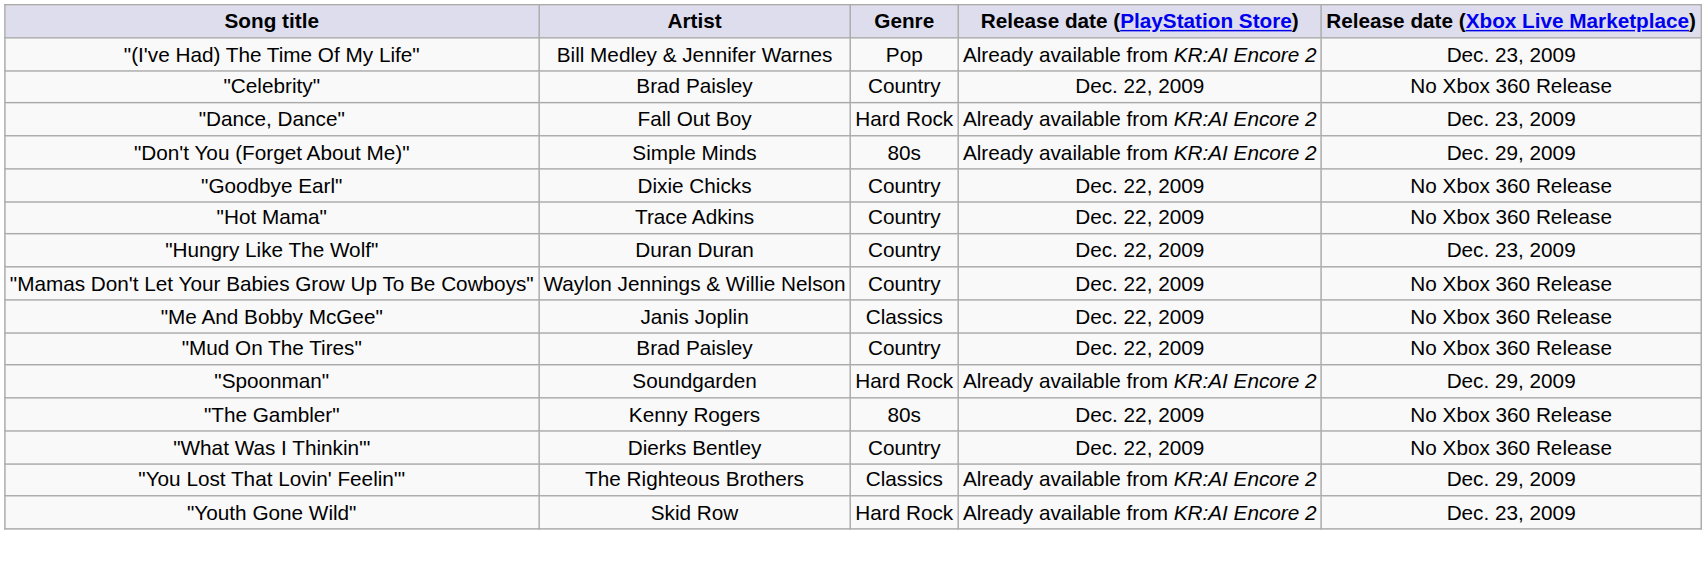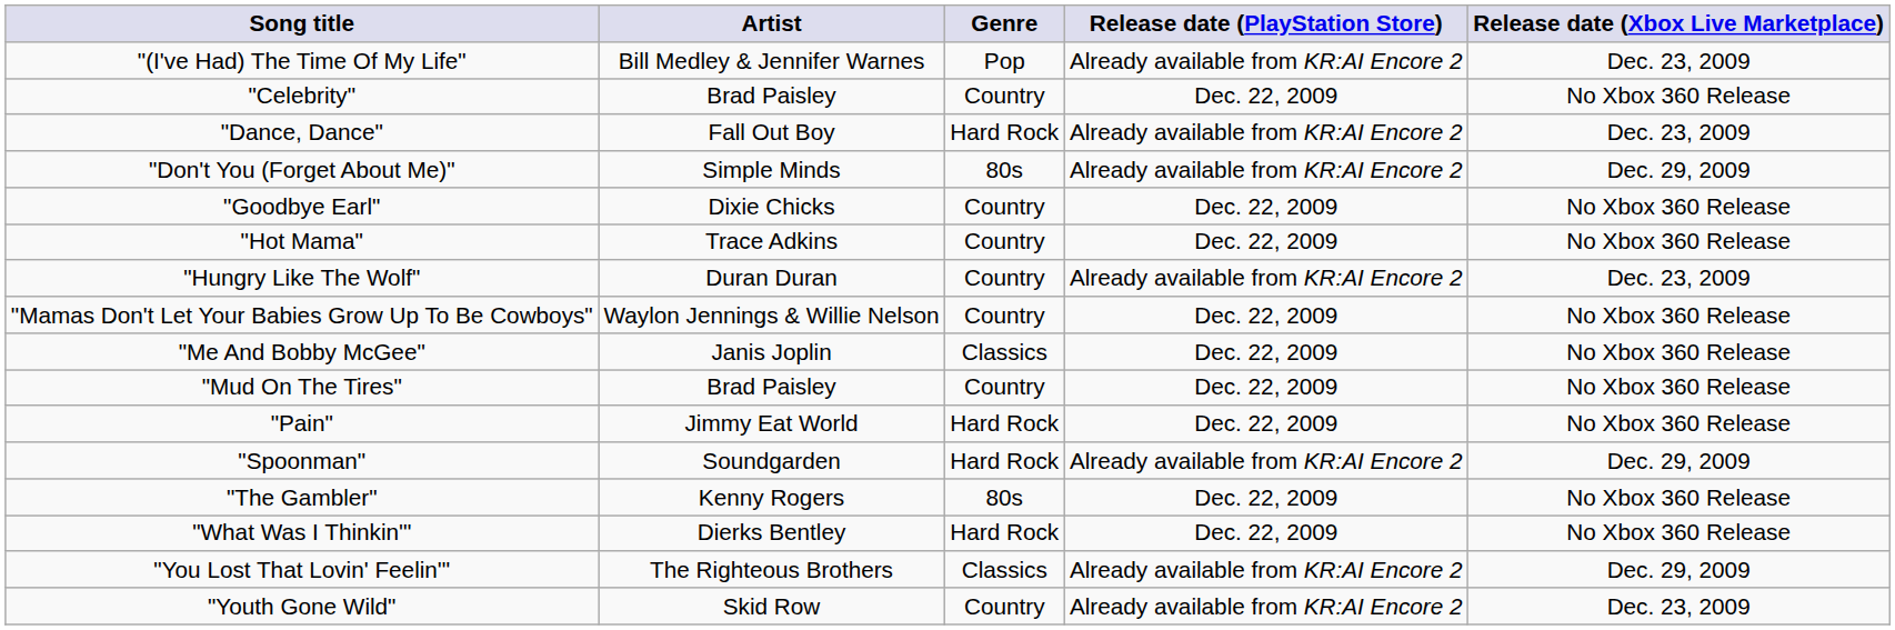"Hungry Like The Wolf" | Release date (PlayStation Store): Dec. 22, 2009 -> Already available from KR:AI Encore 2
+ row: "Pain" | Jimmy Eat World | Hard Rock | Dec. 22, 2009 | No Xbox 360 Release
"What Was I Thinkin'" | Genre: Country -> Hard Rock
"Youth Gone Wild" | Genre: Hard Rock -> Country
